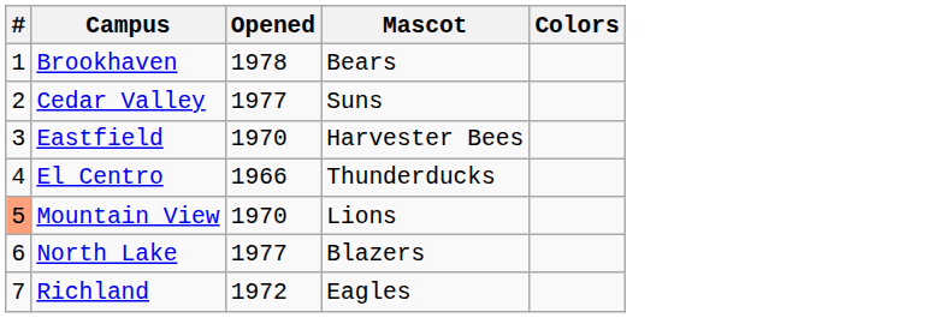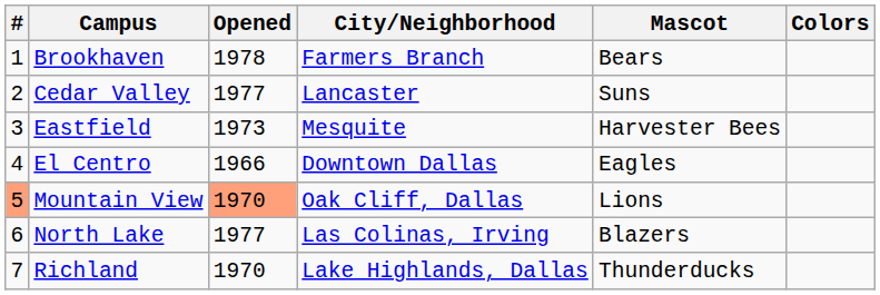+ column: City/Neighborhood | Farmers Branch | Lancaster | Mesquite | Downtown Dallas | Oak Cliff, Dallas | Las Colinas, Irving | Lake Highlands, Dallas
Eastfield | Opened: 1970 -> 1973
El Centro | Mascot: Thunderducks -> Eagles
Mountain View | Opened: no background -> lightsalmon background
Richland | Opened: 1972 -> 1970
Richland | Mascot: Eagles -> Thunderducks
